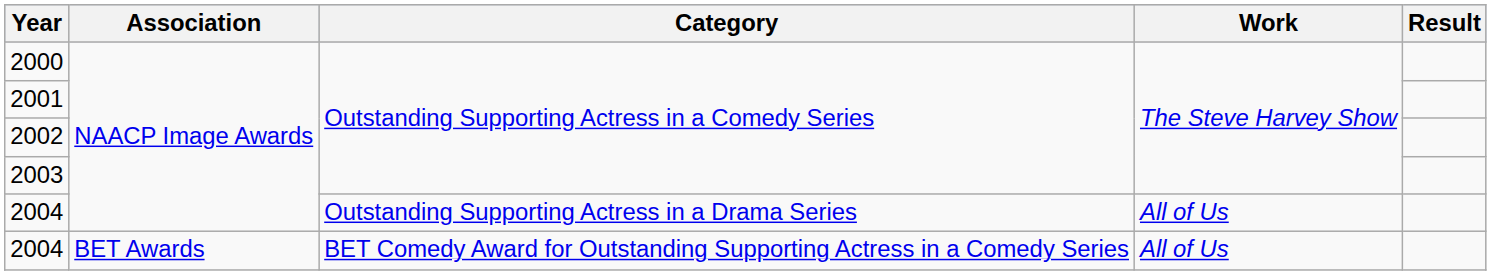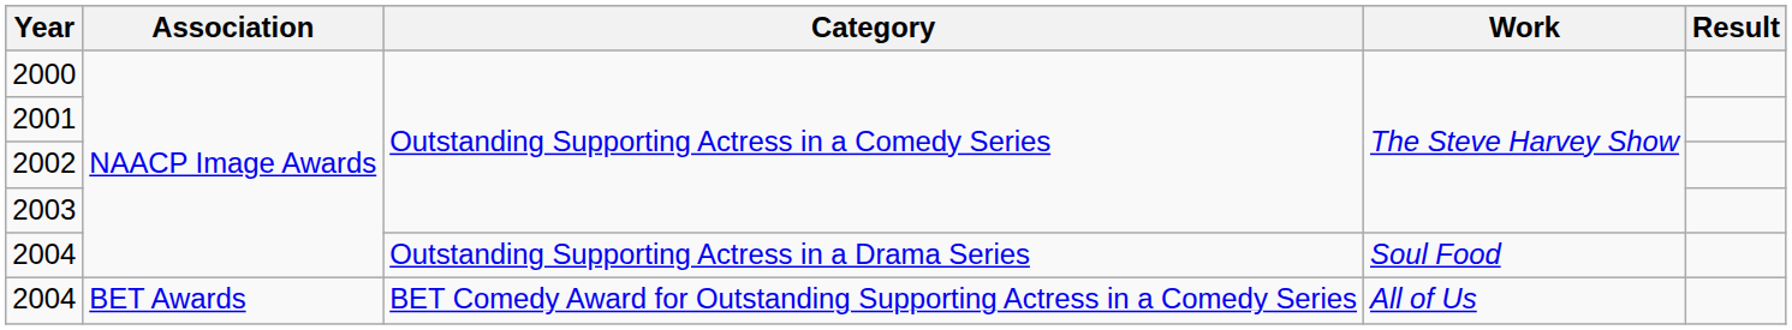2004 / Outstanding Supporting Actress in a Drama Series | Work: All of Us -> Soul Food
